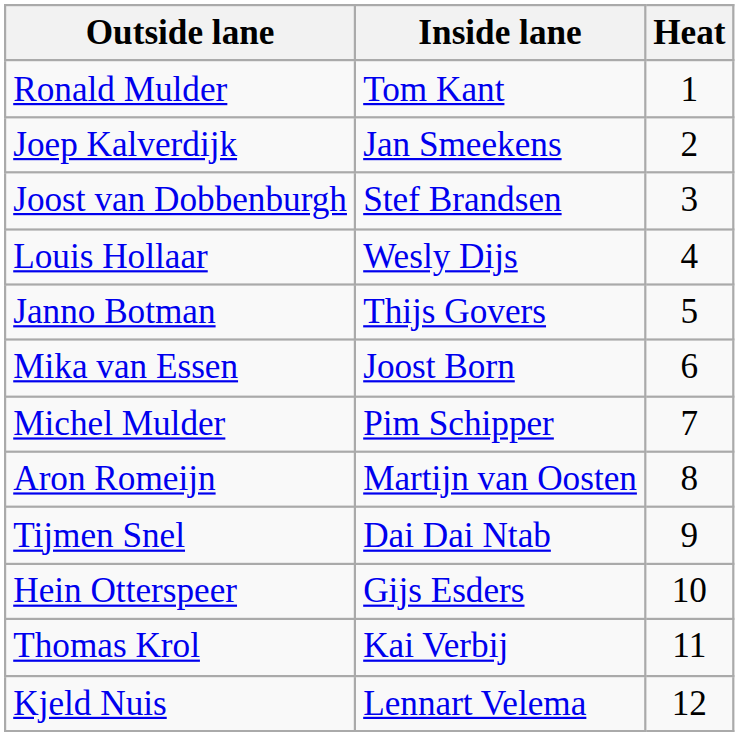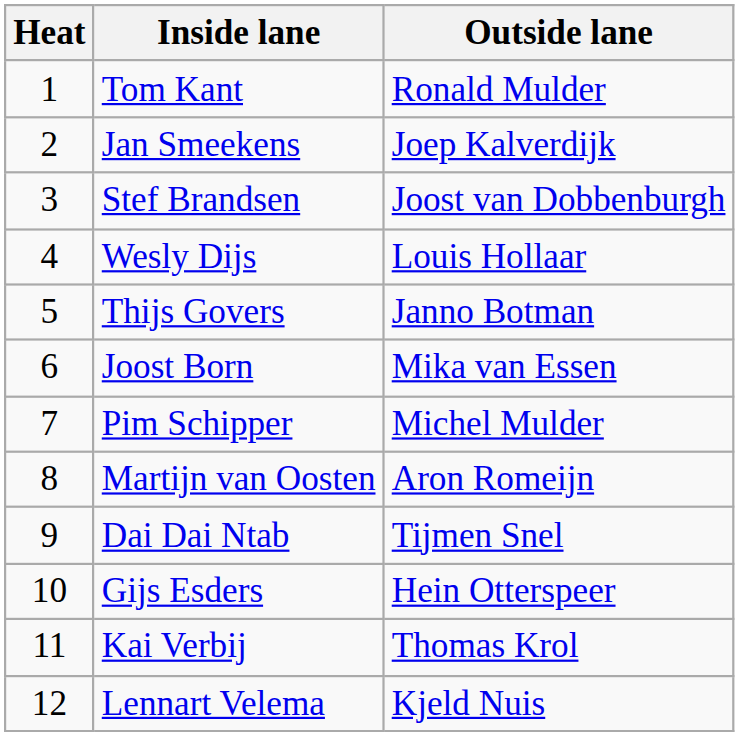columns swapped: Heat <-> Outside lane
